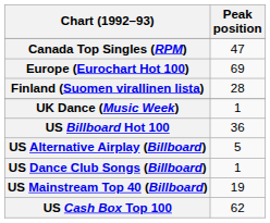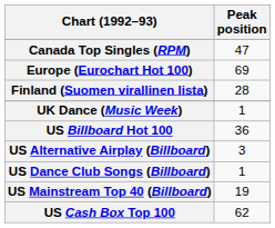US Alternative Airplay (Billboard) | Peak position: 5 -> 3
